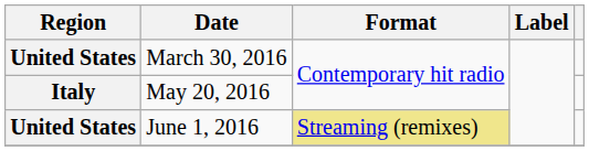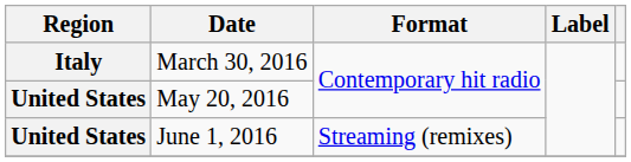March 30, 2016 | Region: United States -> Italy
May 20, 2016 | Region: Italy -> United States
June 1, 2016 | Format: khaki background -> no background
